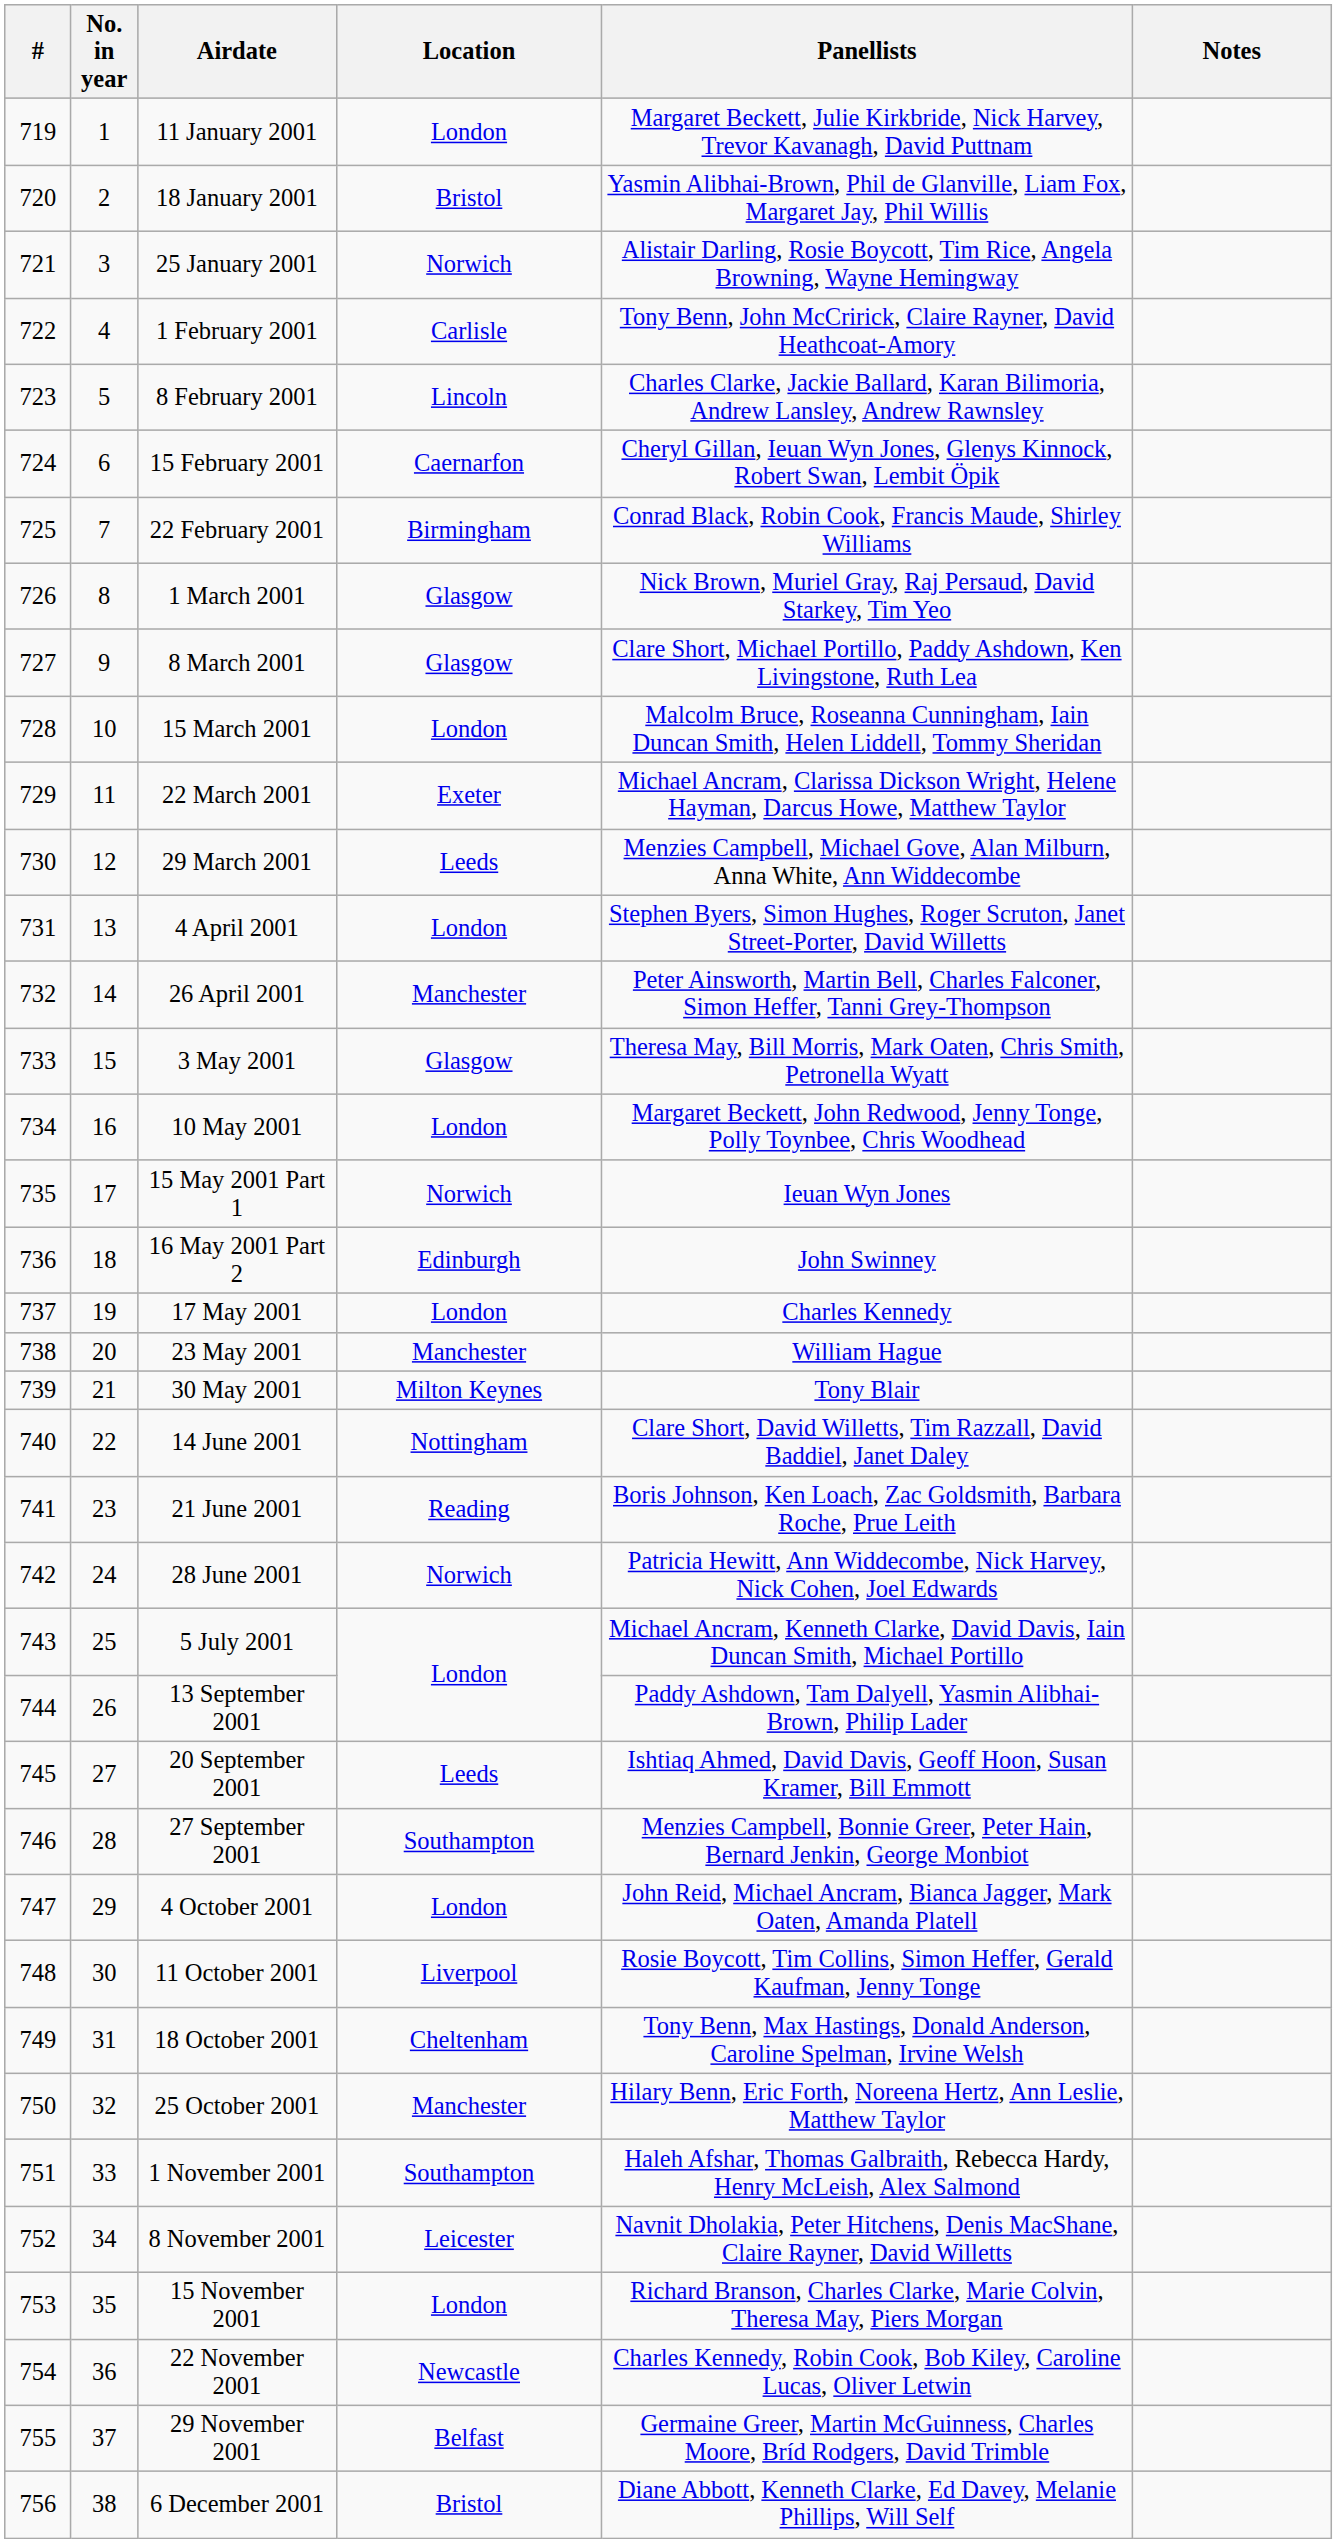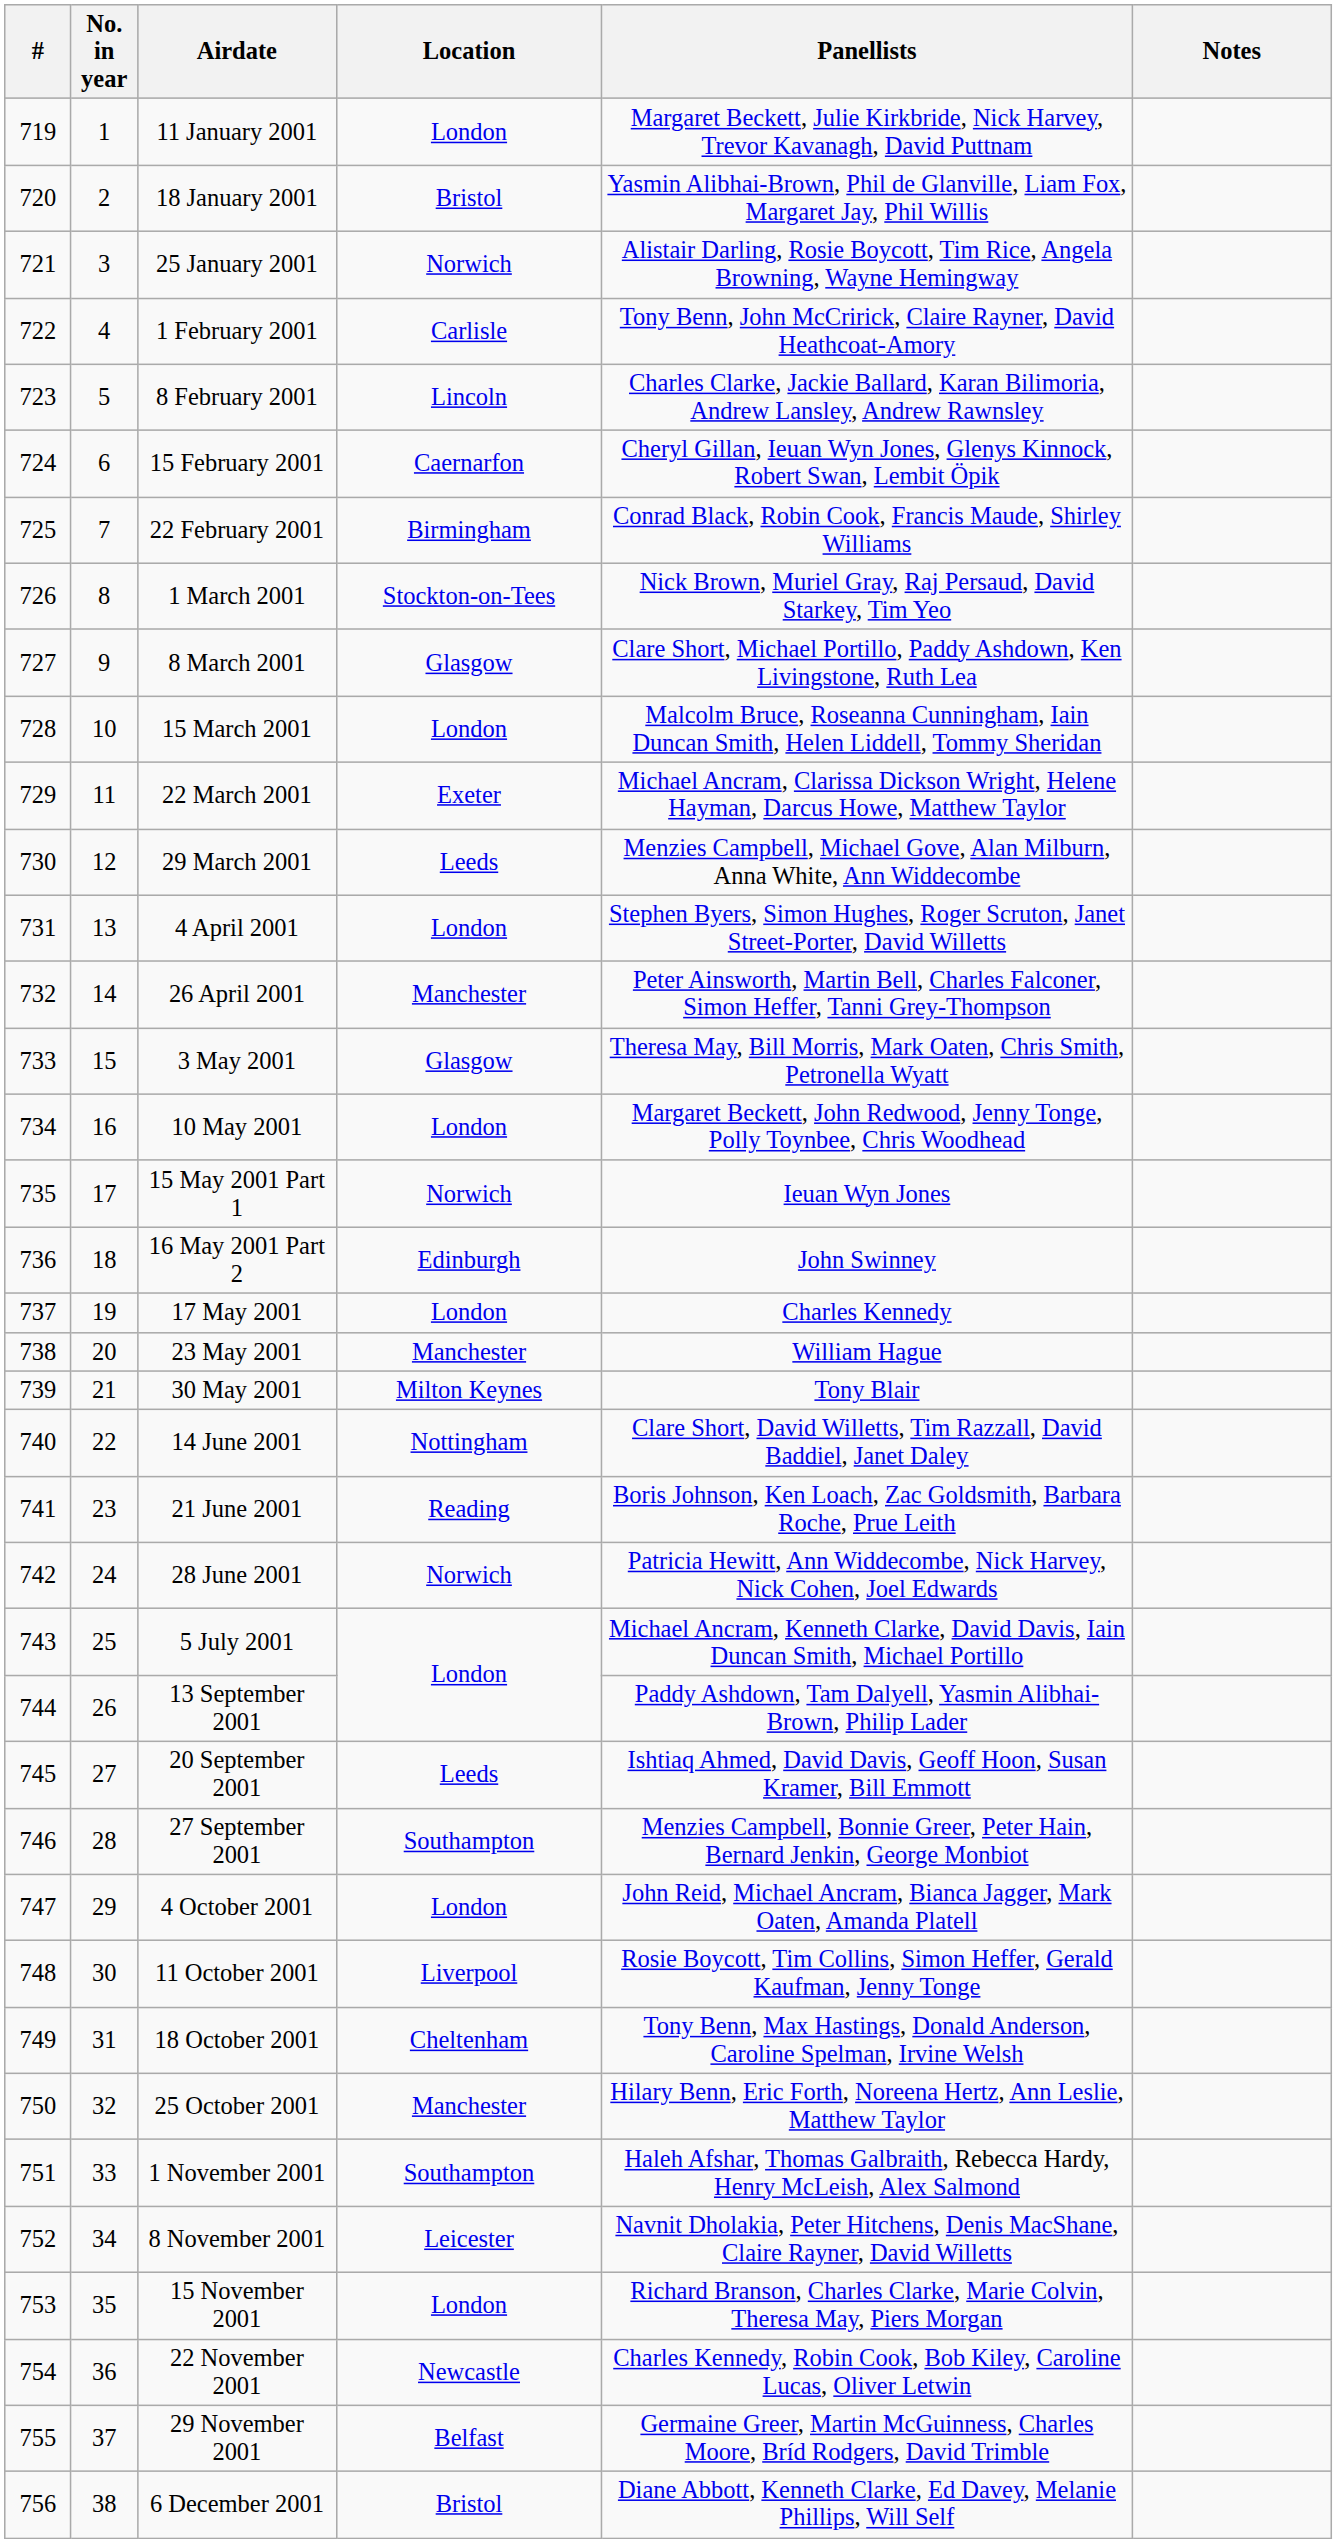1 March 2001 | Location: Glasgow -> Stockton-on-Tees
